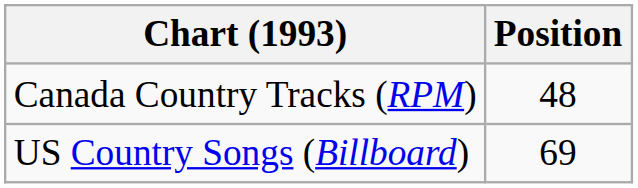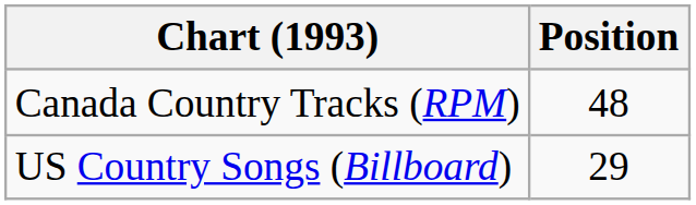US Country Songs (Billboard) | Position: 69 -> 29
